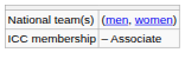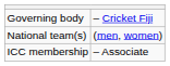+ row: Governing body | – Cricket Fiji
